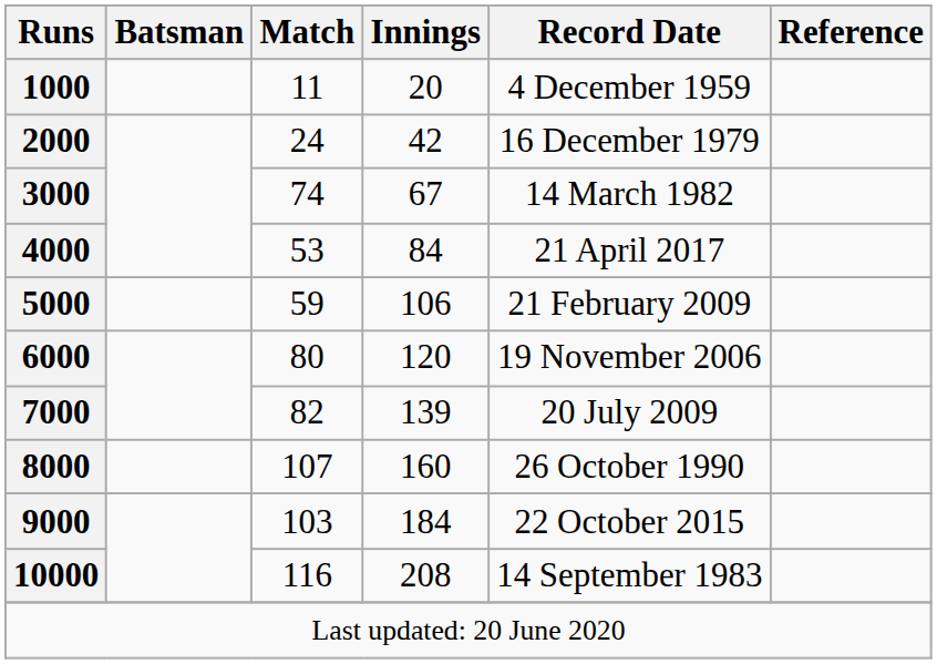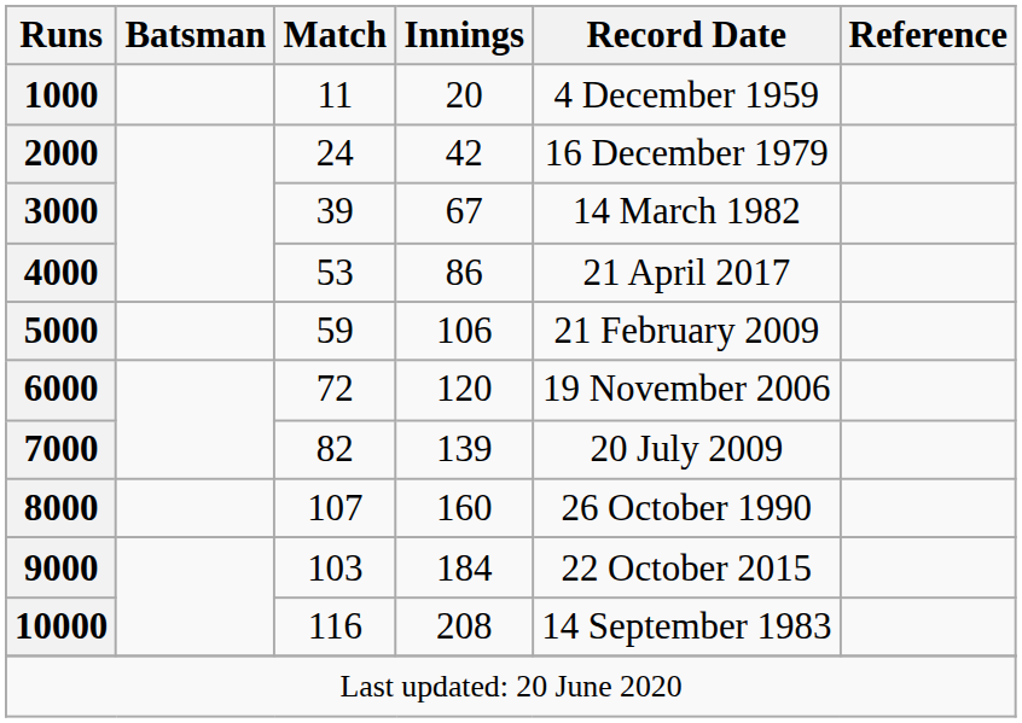3000 | Match: 74 -> 39
4000 | Innings: 84 -> 86
6000 | Match: 80 -> 72
